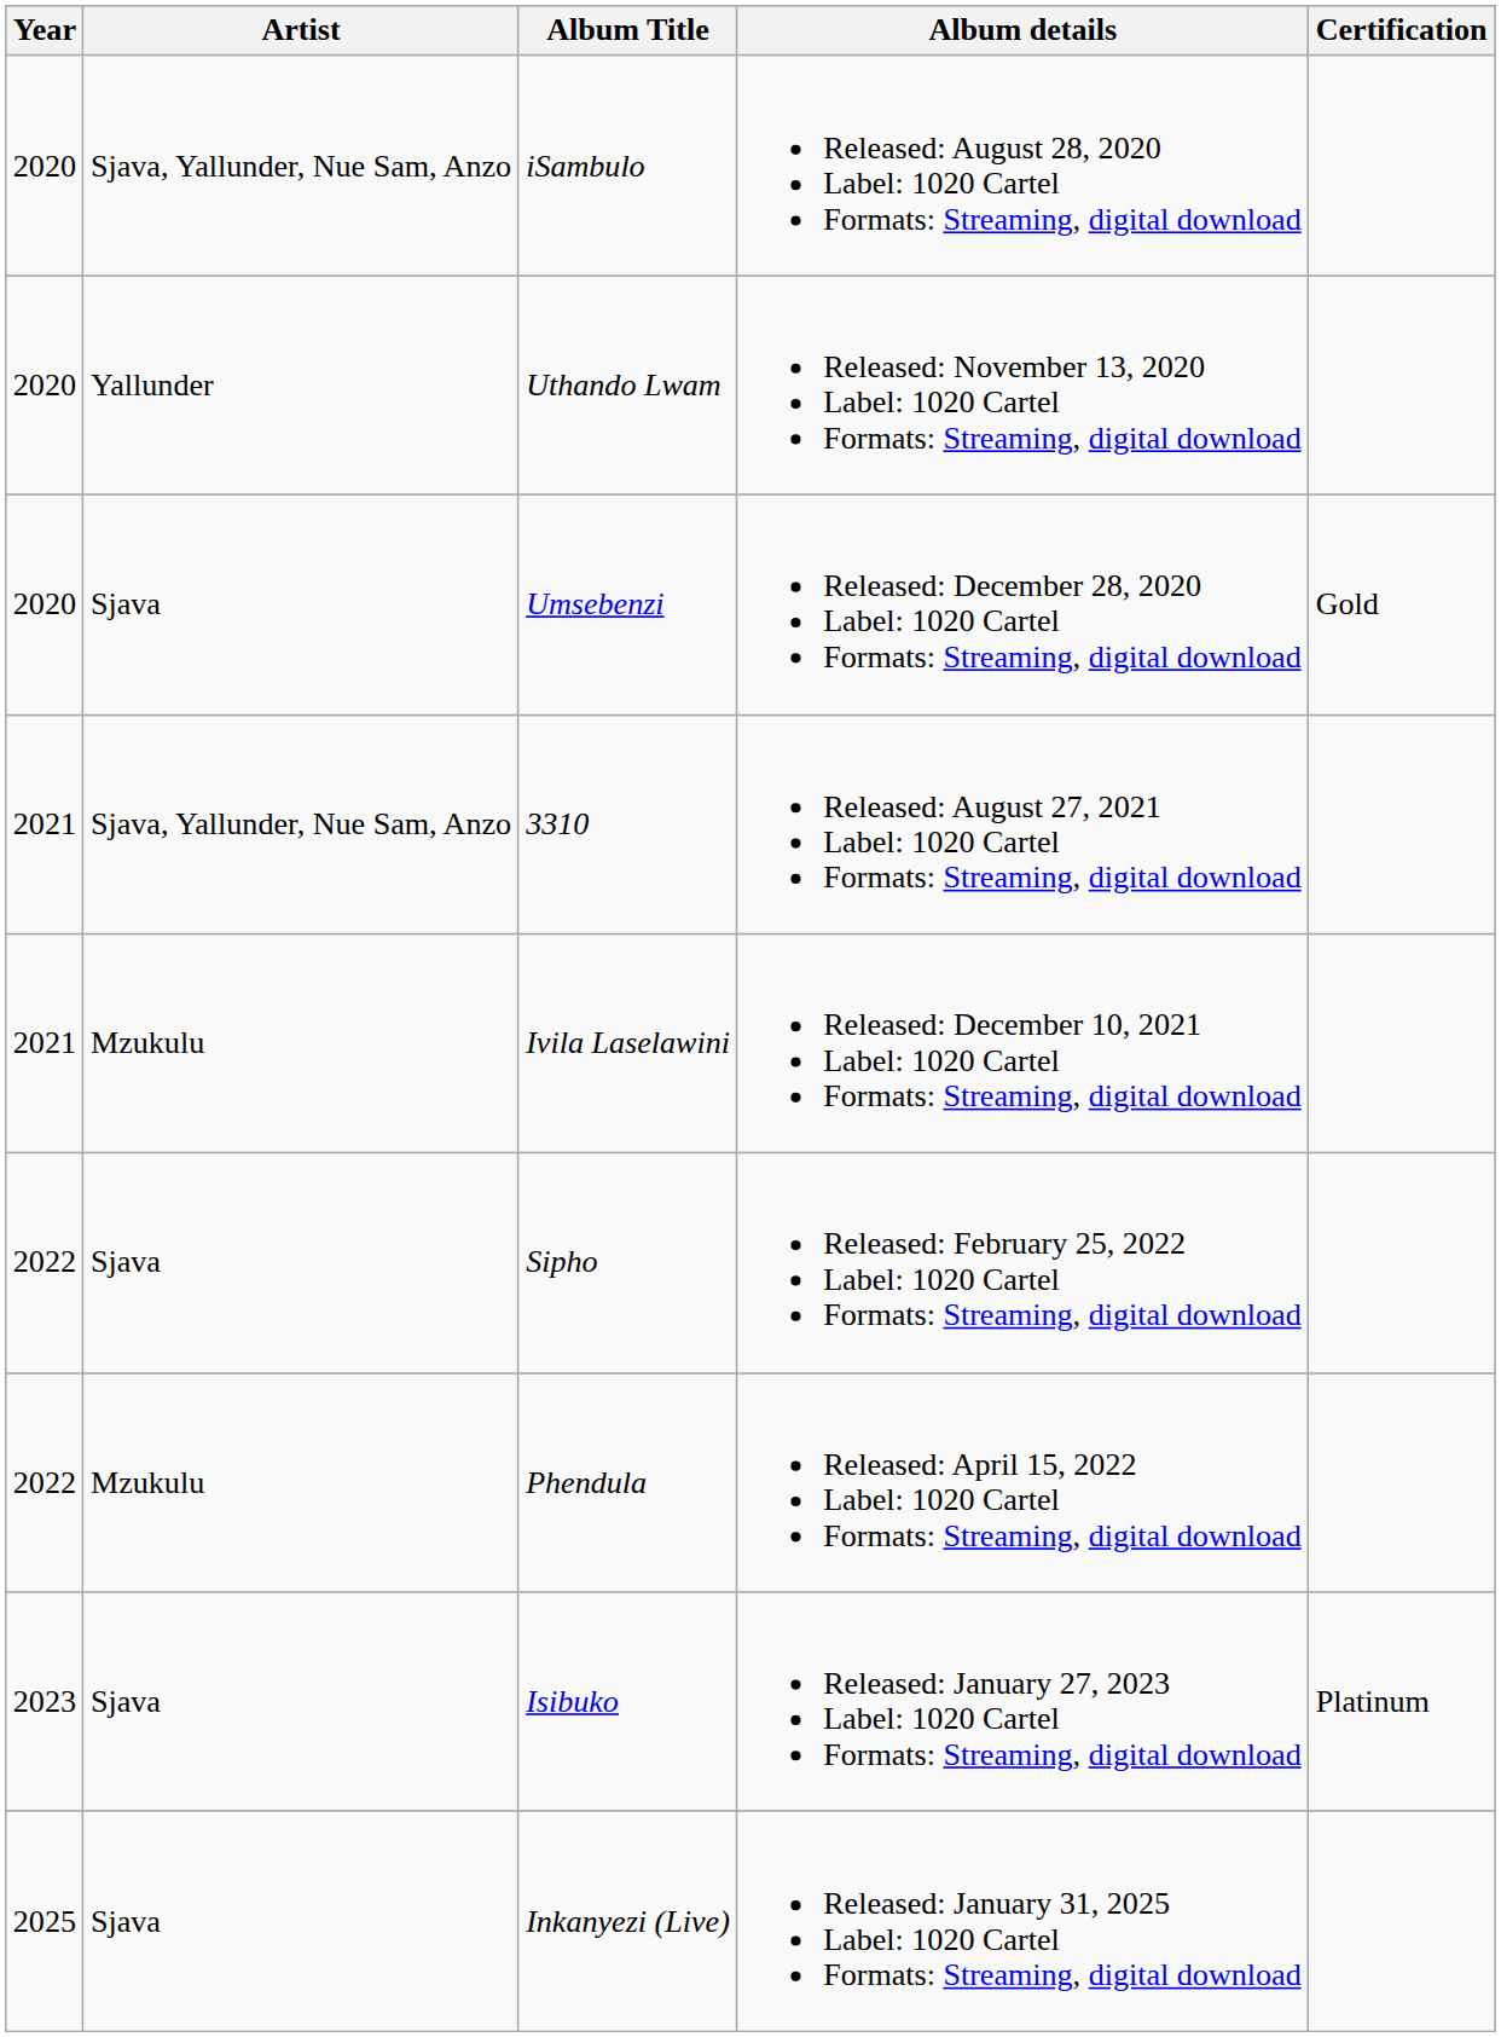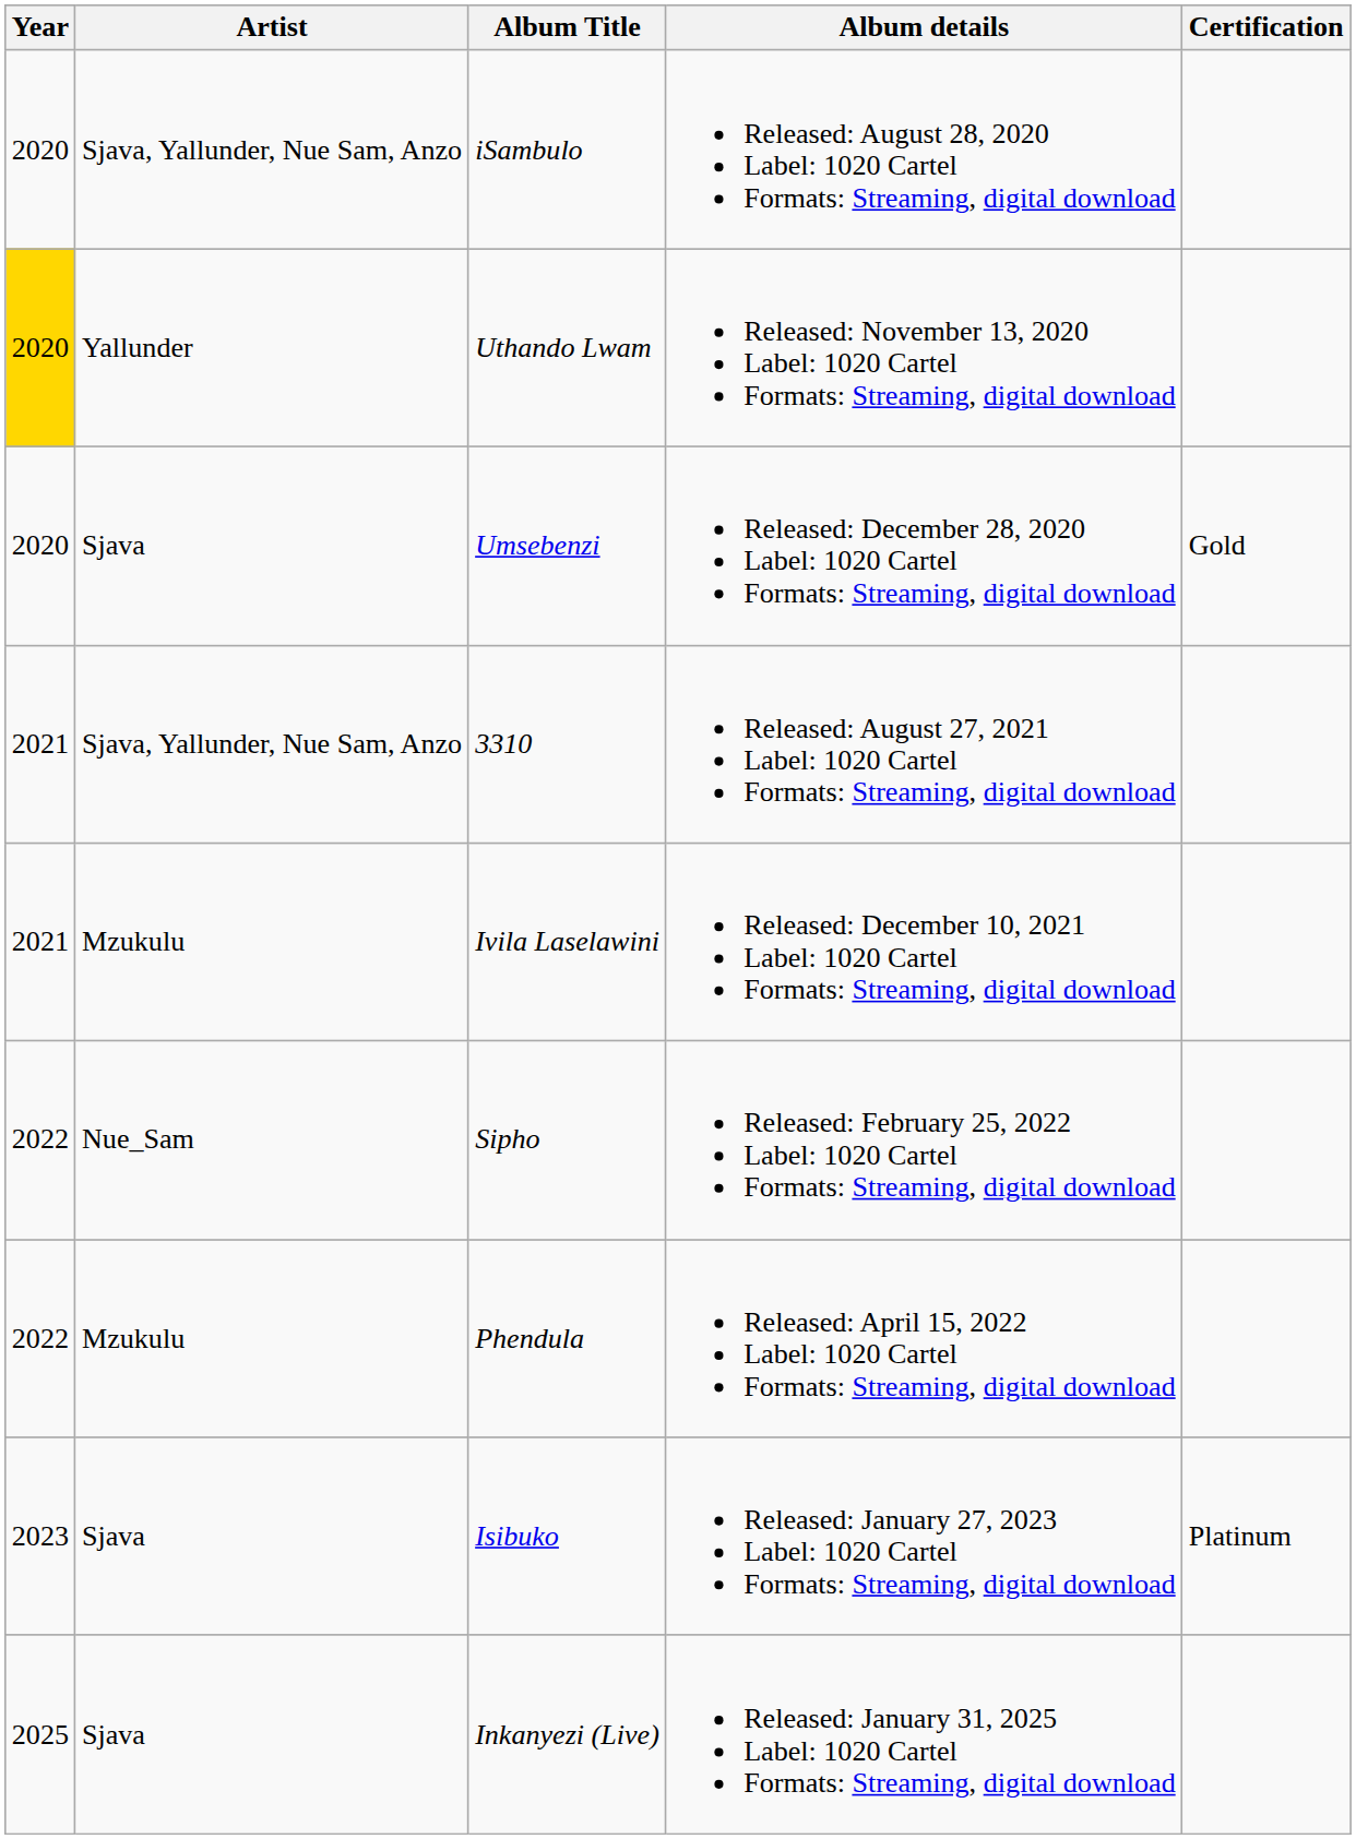Uthando Lwam | Year: no background -> gold background
Sipho | Artist: Sjava -> Nue_Sam
